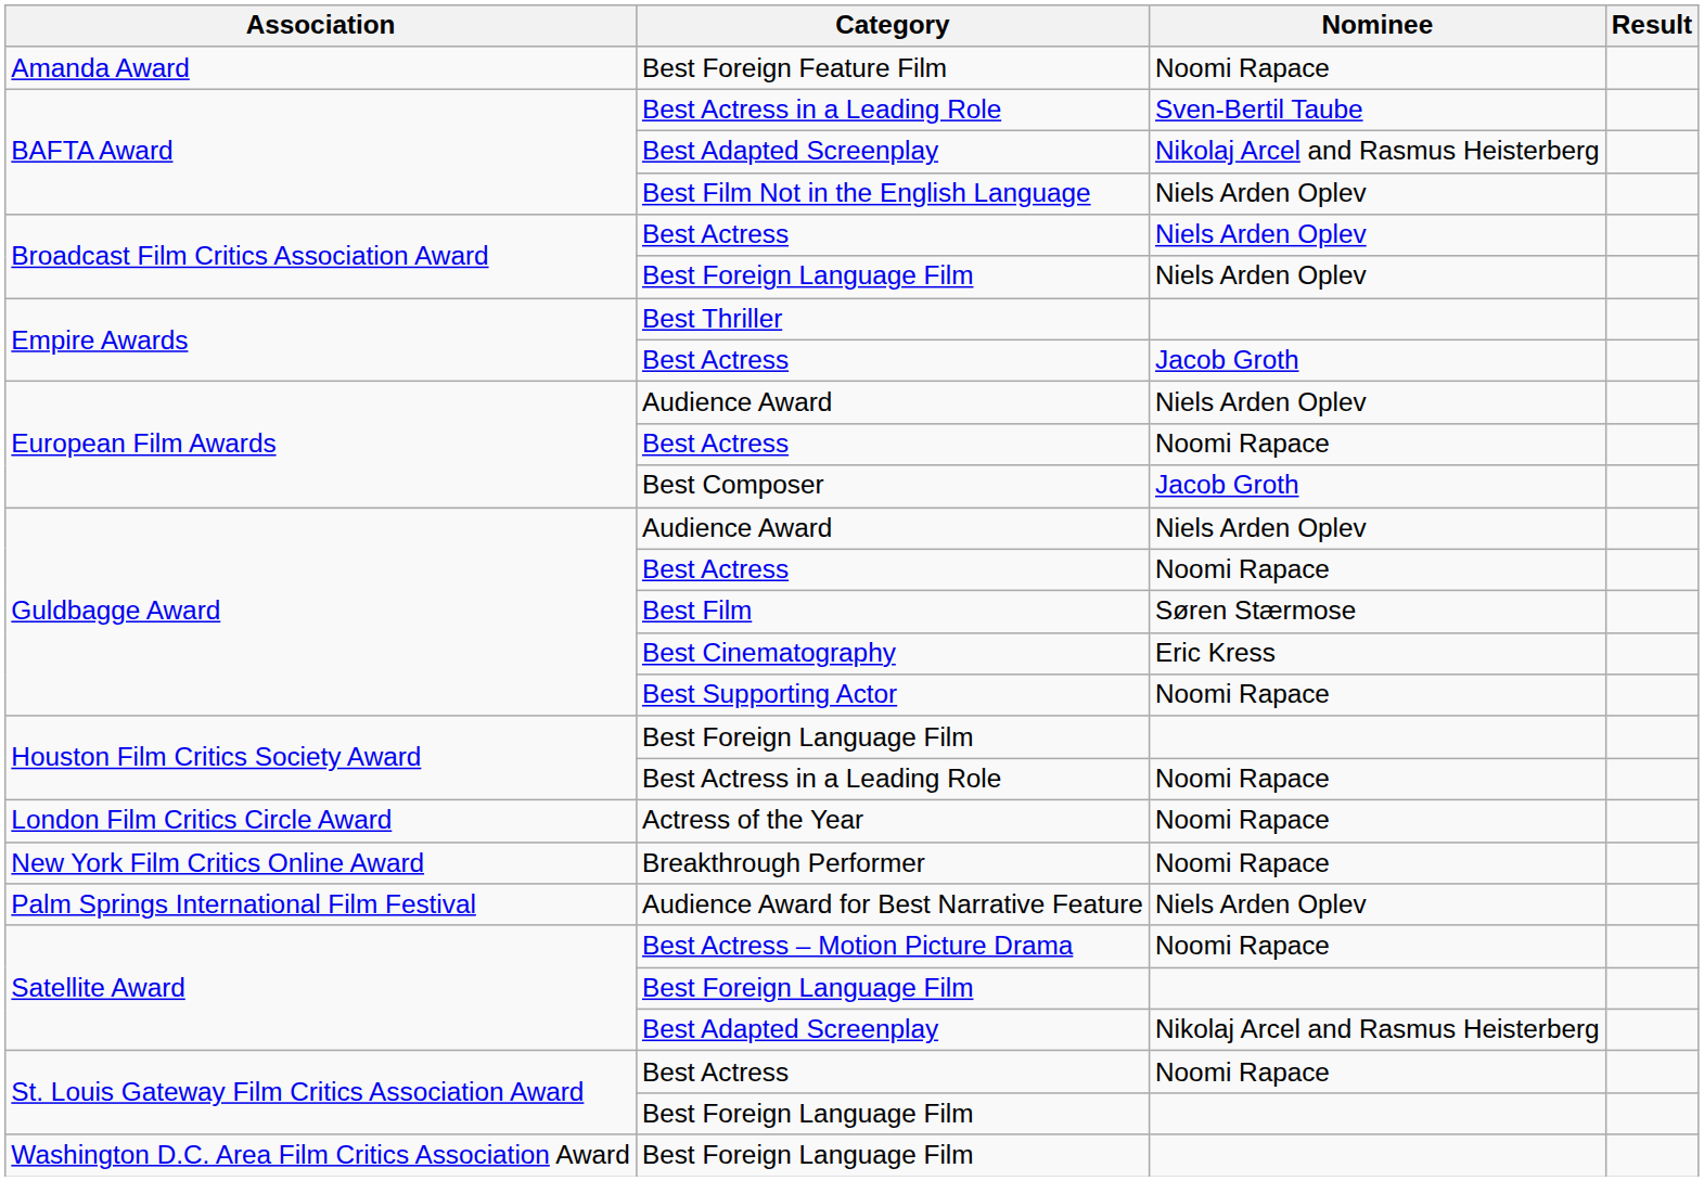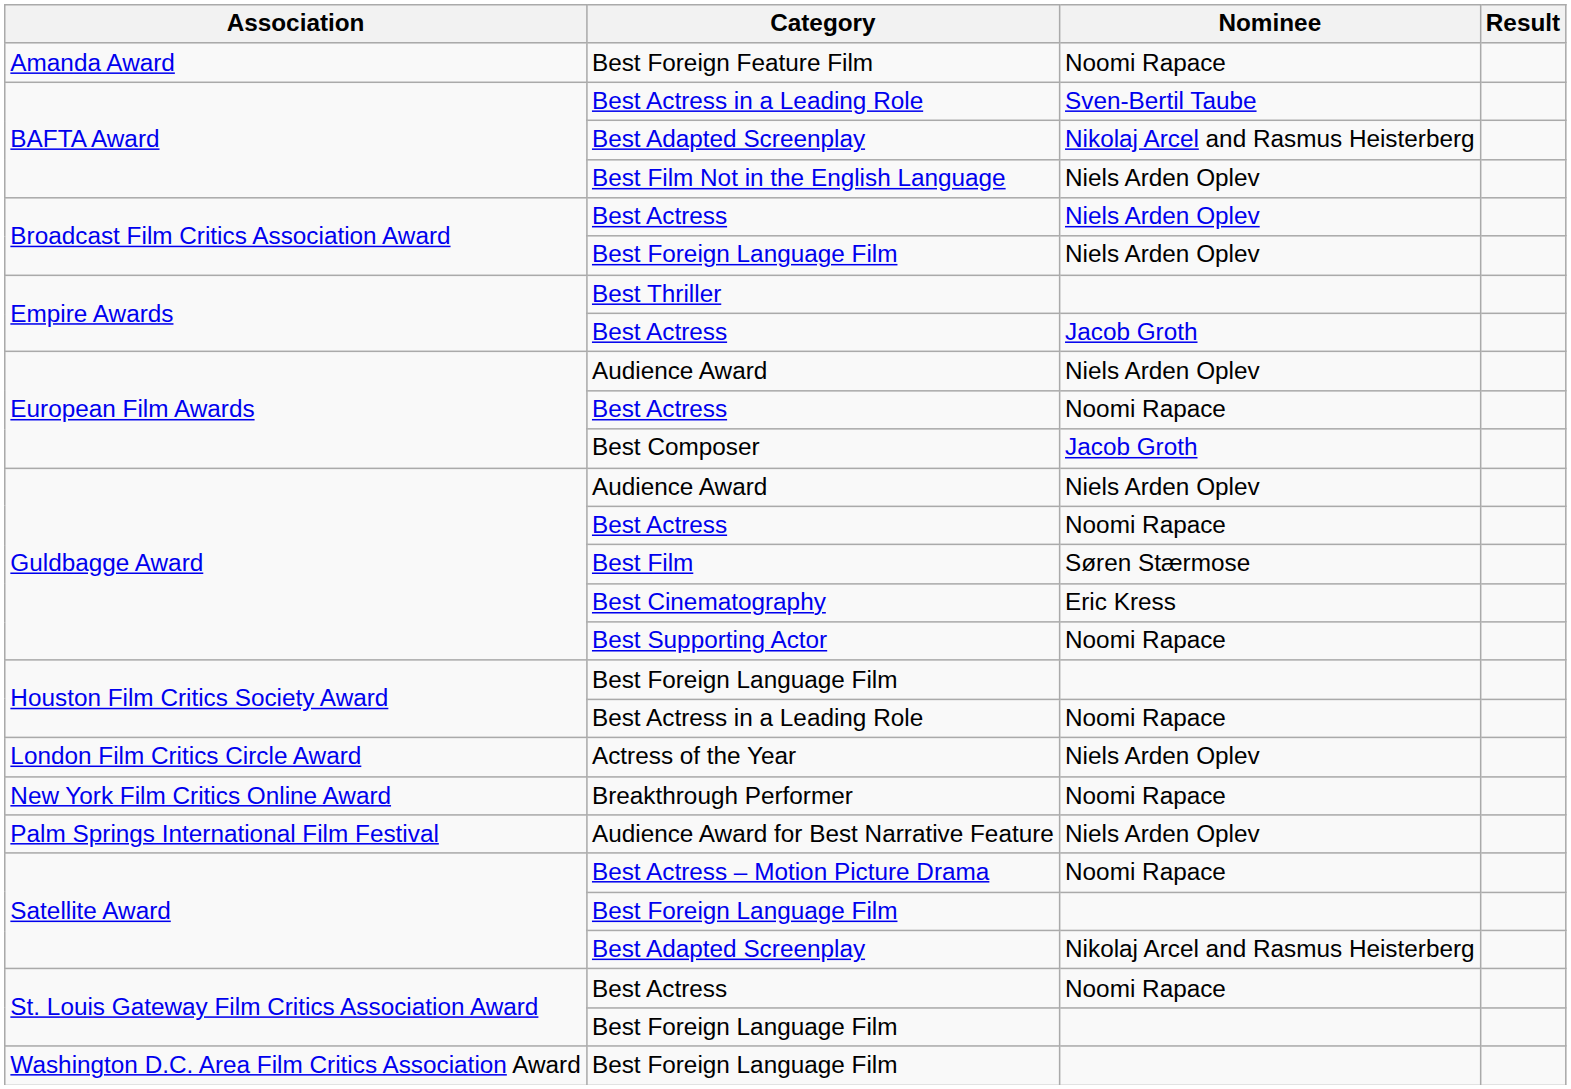Actress of the Year | Nominee: Noomi Rapace -> Niels Arden Oplev
